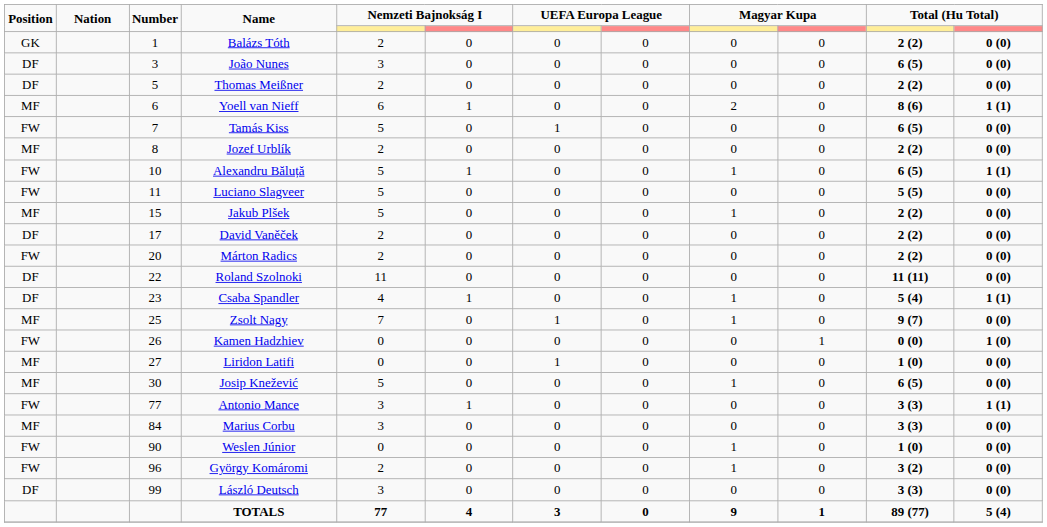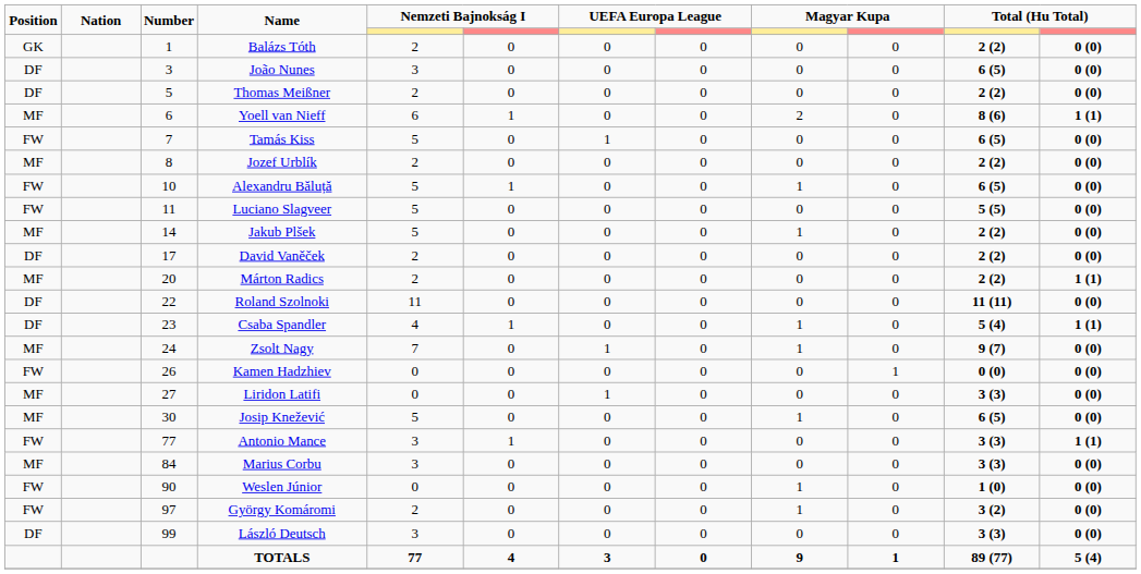Alexandru Băluță | column 12: 1 (1) -> 0 (0)
Jakub Plšek | Number: 15 -> 14
Márton Radics | Position: FW -> MF
Márton Radics | column 12: 0 (0) -> 1 (1)
Zsolt Nagy | Number: 25 -> 24
Kamen Hadzhiev | column 12: 1 (0) -> 0 (0)
Liridon Latifi | column 11: 1 (0) -> 3 (3)
György Komáromi | Number: 96 -> 97
